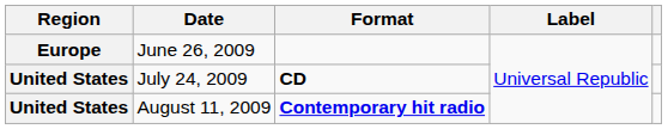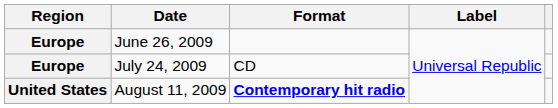July 24, 2009 | Region: United States -> Europe
July 24, 2009 | Format: bold -> normal
